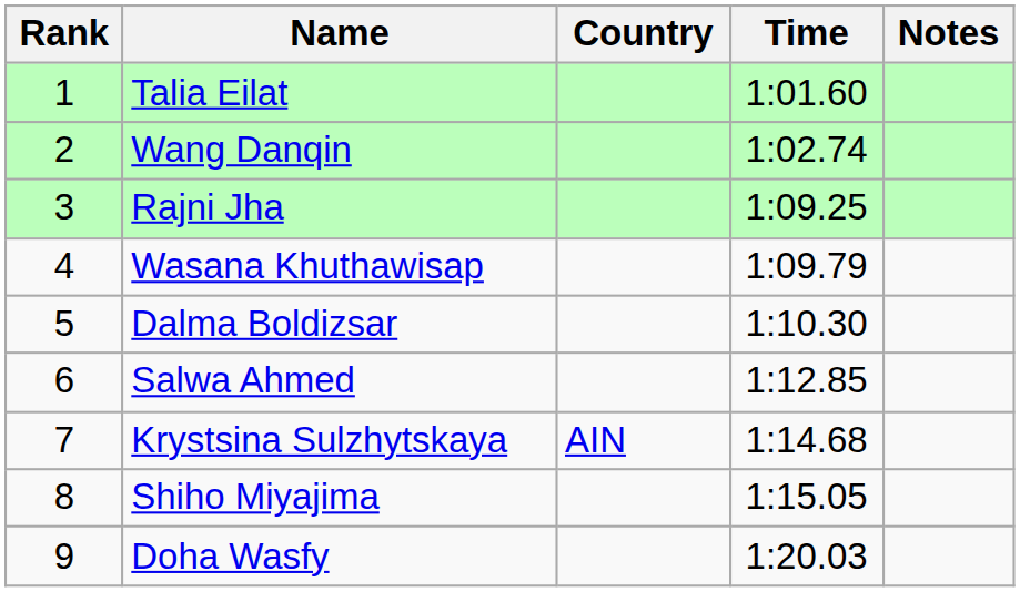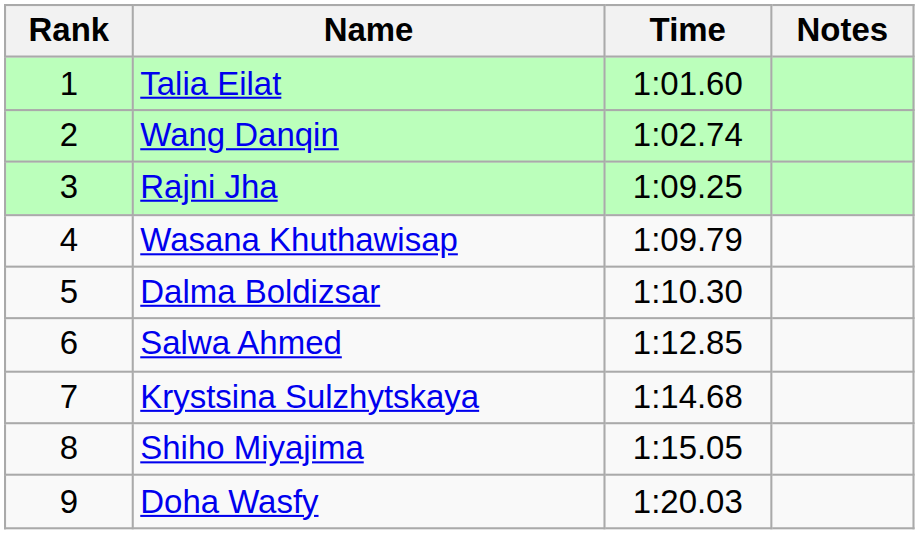- column: Country | AIN
